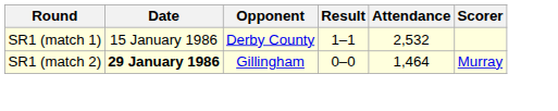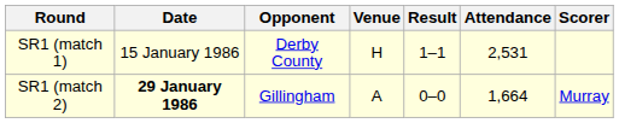+ column: Venue | H | A
SR1 (match 1) | Attendance: 2,532 -> 2,531
SR1 (match 2) | Attendance: 1,464 -> 1,664
